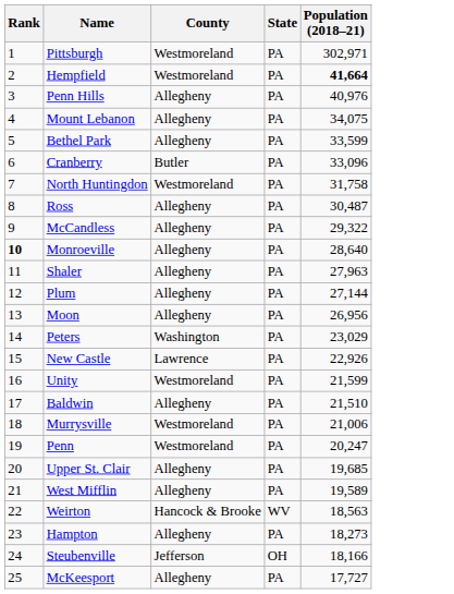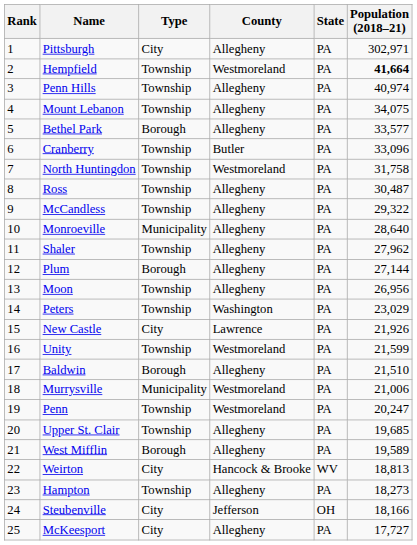+ column: Type | City | Township | Township | Township | Borough | Township | Township | Township | Township | Municipality | Township | Borough | Township | Township | City | Township | Borough | Municipality | Township | Township | Borough | City | Township | City | City
Pittsburgh | County: Westmoreland -> Allegheny
Penn Hills | Population (2018–21): 40,976 -> 40,974
Bethel Park | Population (2018–21): 33,599 -> 33,577
Monroeville | Rank: bold -> normal
Shaler | Population (2018–21): 27,963 -> 27,962
New Castle | Population (2018–21): 22,926 -> 21,926
Weirton | Population (2018–21): 18,563 -> 18,813
